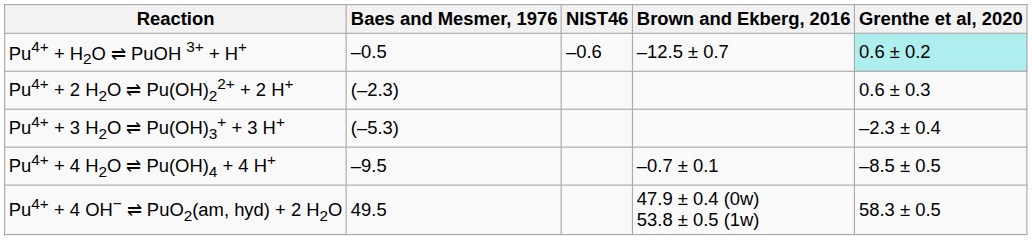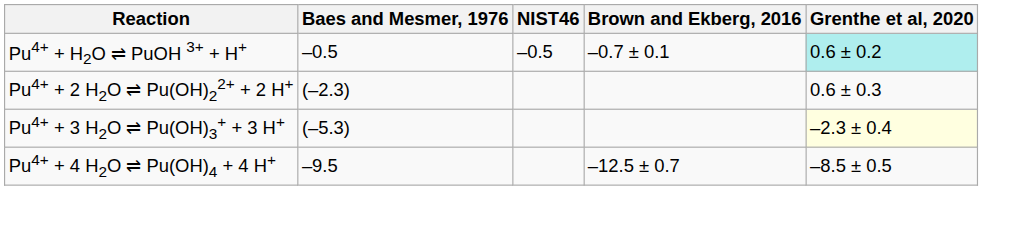Pu4+ + H2O ⇌ PuOH 3+ + H+ | NIST46: –0.6 -> –0.5
Pu4+ + H2O ⇌ PuOH 3+ + H+ | Brown and Ekberg, 2016: –12.5 ± 0.7 -> –0.7 ± 0.1
Pu4+ + 3 H2O ⇌ Pu(OH)3+ + 3 H+ | Grenthe et al, 2020: no background -> lightyellow background
Pu4+ + 4 H2O ⇌ Pu(OH)4 + 4 H+ | Brown and Ekberg, 2016: –0.7 ± 0.1 -> –12.5 ± 0.7
- row: Pu4+ + 4 OH− ⇌ PuO2(am, hyd) + 2 H2O | 49.5 | 47.9 ± 0.4 (0w) 53.8 ± 0.5 (1w) | 58.3 ± 0.5
